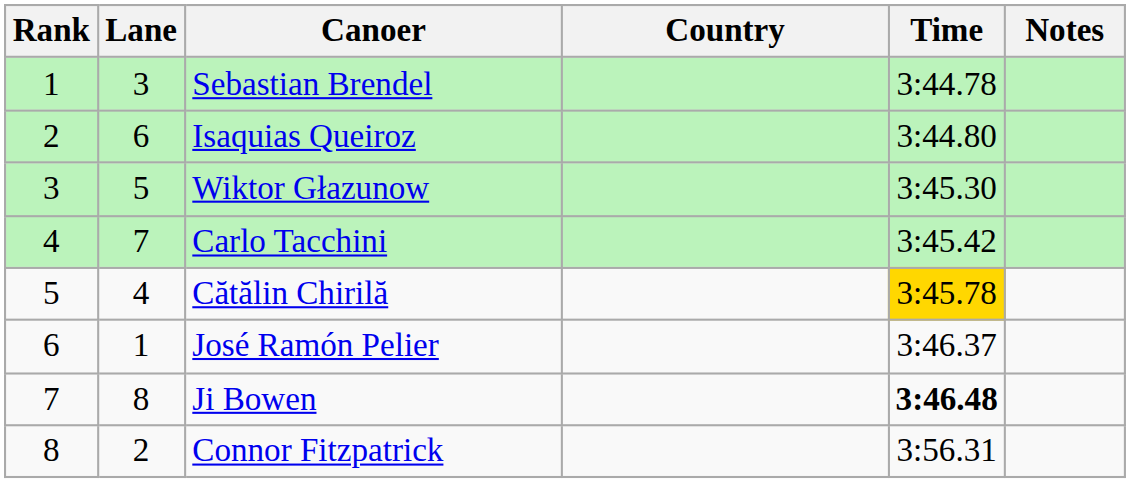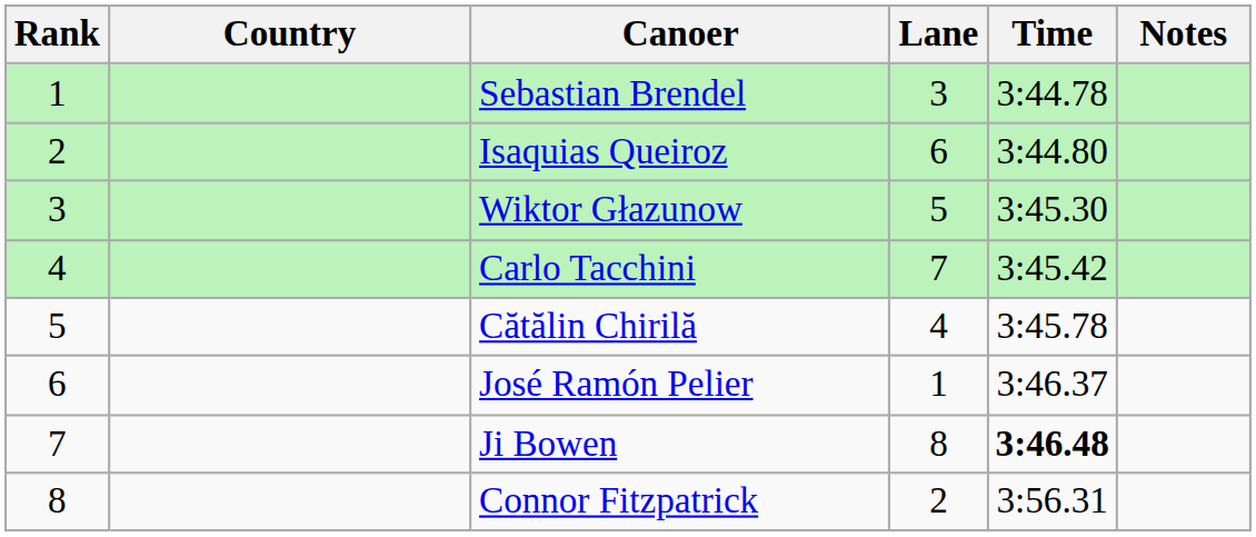columns swapped: Lane <-> Country
Cătălin Chirilă | Time: gold background -> no background
